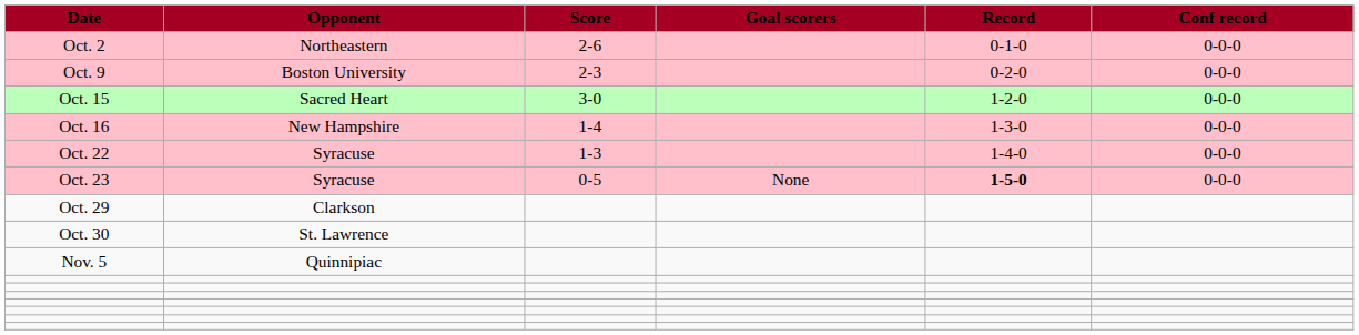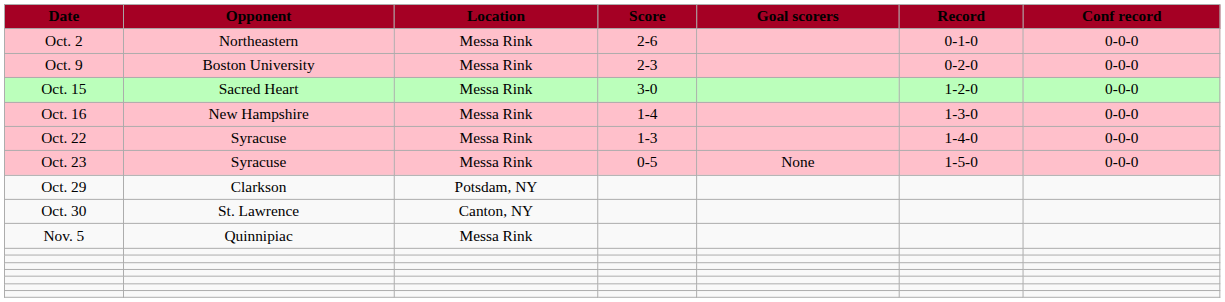+ column: Location | Messa Rink | Messa Rink | Messa Rink | Messa Rink | Messa Rink | Messa Rink | Potsdam, NY | Canton, NY | Messa Rink
Oct. 23 | Record: bold -> normal
